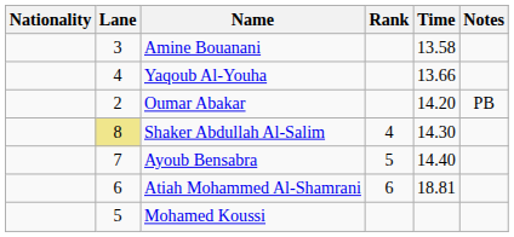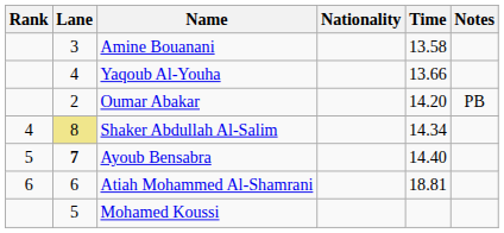columns swapped: Rank <-> Nationality
Shaker Abdullah Al-Salim | Time: 14.30 -> 14.34
Ayoub Bensabra | Lane: normal -> bold
